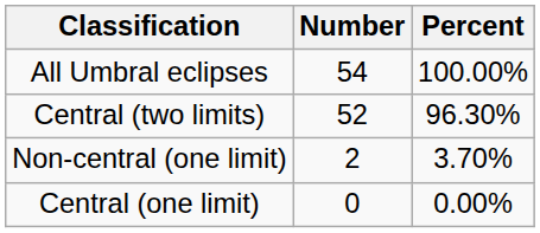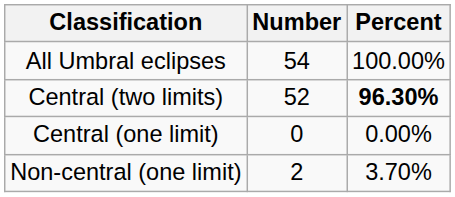Central (two limits) | Percent: normal -> bold
rows swapped: Central (one limit) <-> Non-central (one limit)
